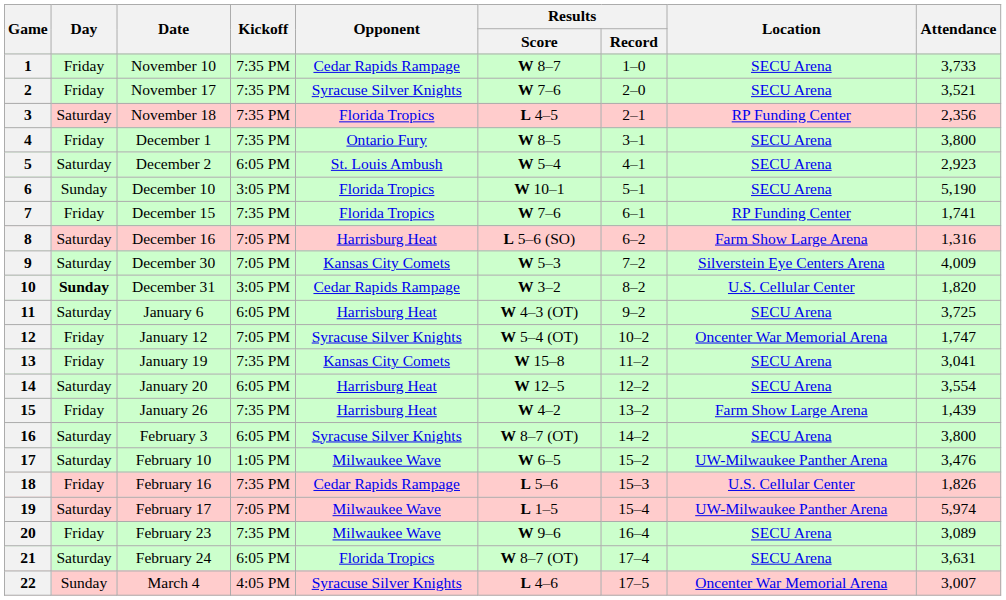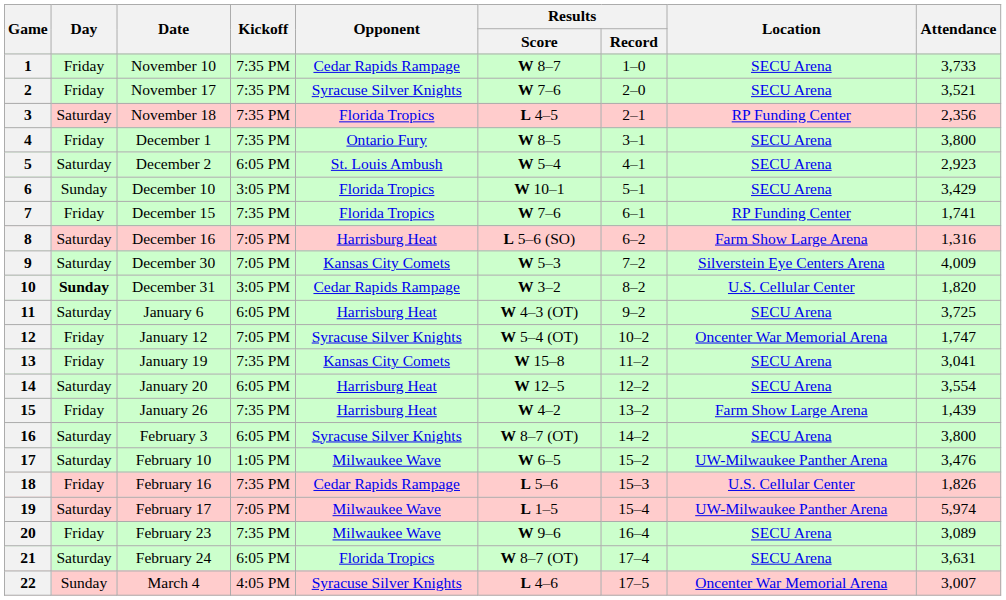6 | Attendance: 5,190 -> 3,429
